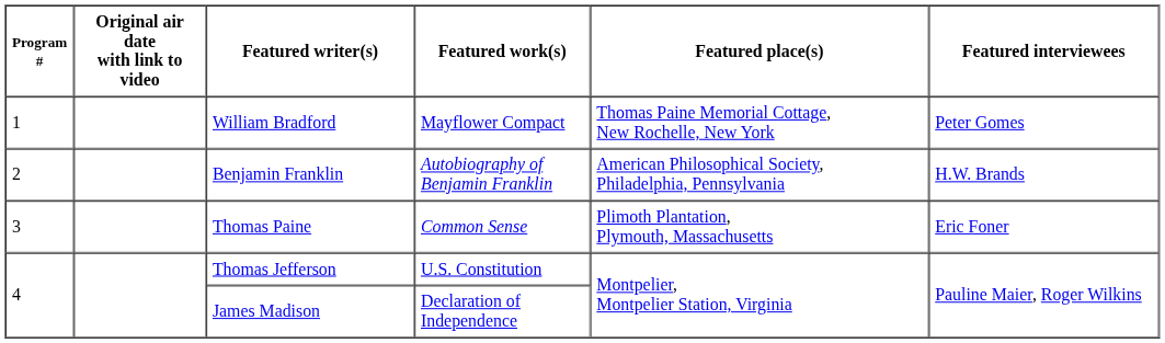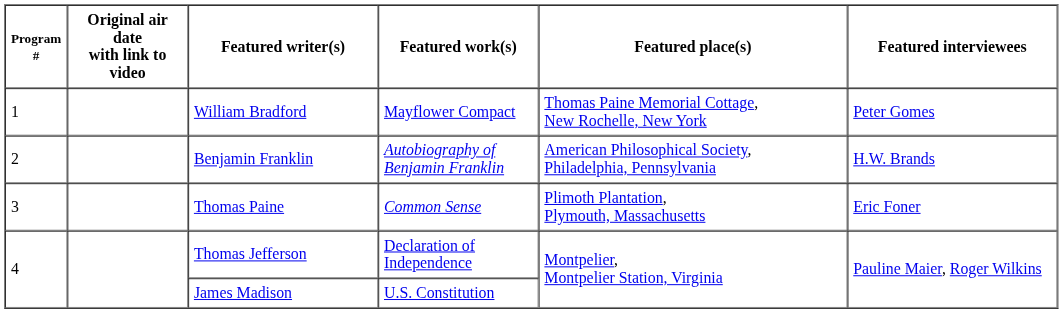Thomas Jefferson | Featured work(s): U.S. Constitution -> Declaration of Independence
James Madison | Featured work(s): Declaration of Independence -> U.S. Constitution
